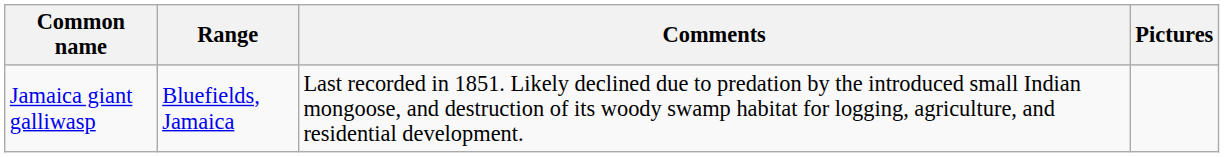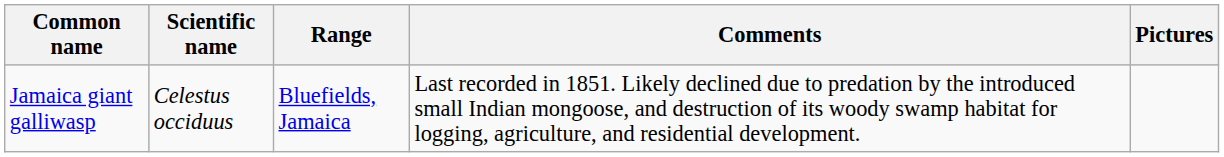+ column: Scientific name | Celestus occiduus
